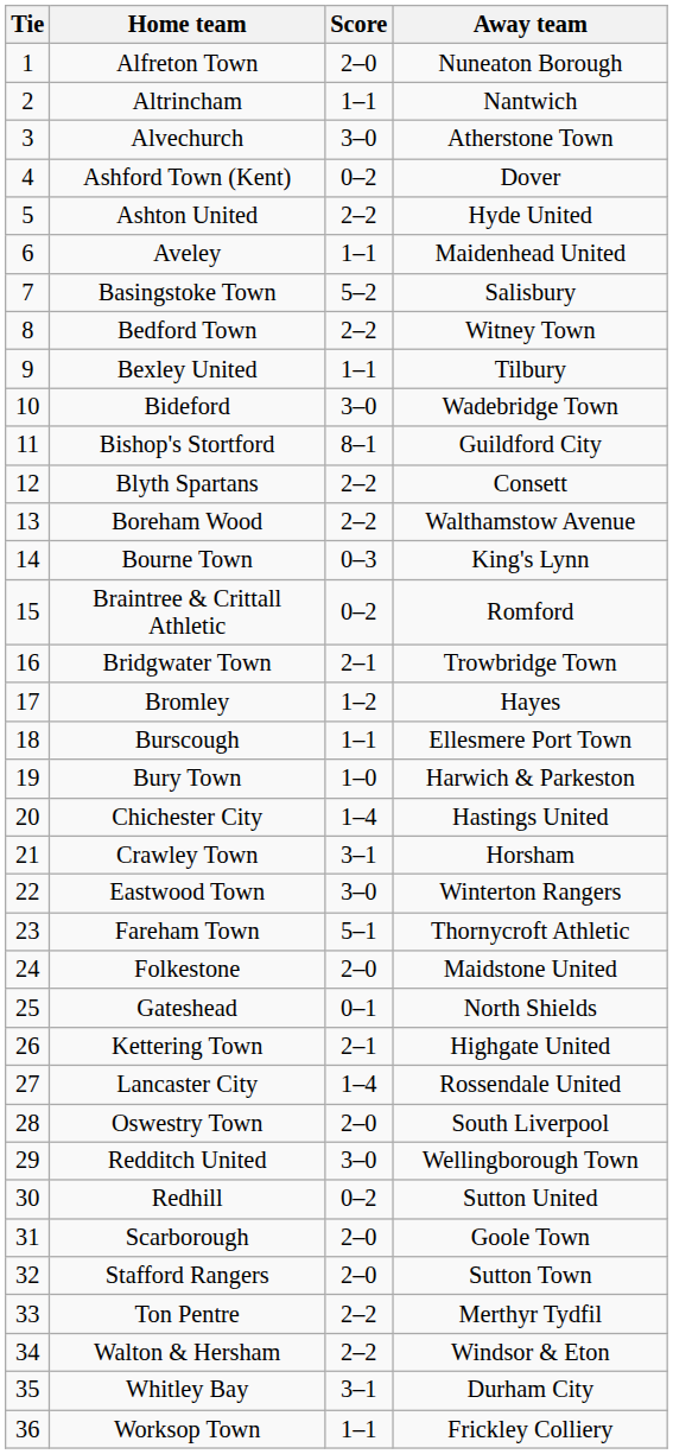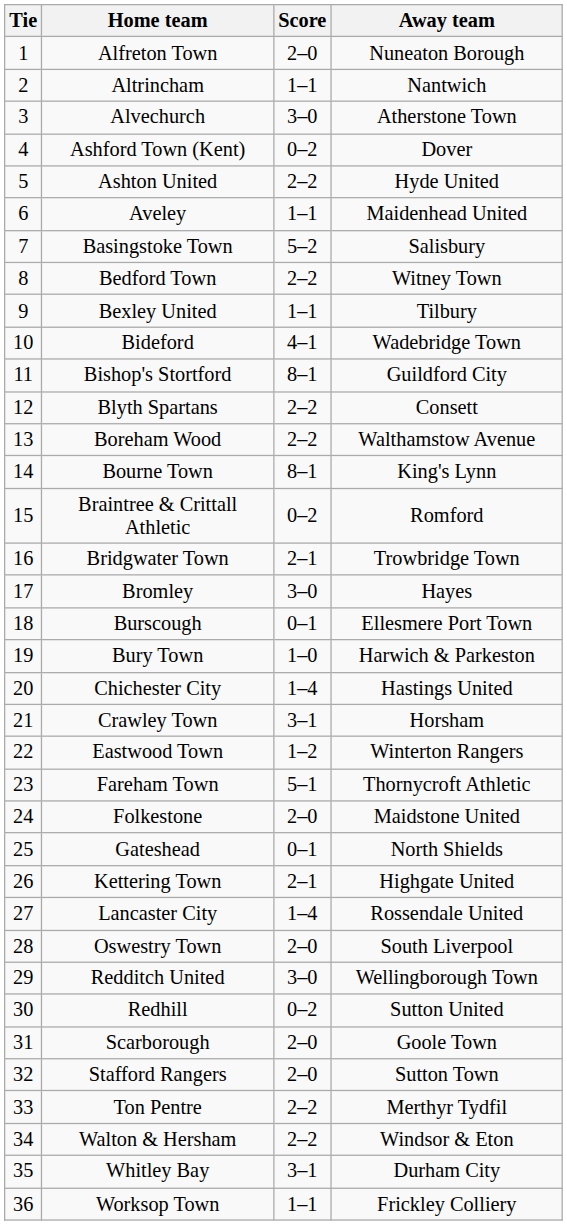Bideford | Score: 3–0 -> 4–1
Bourne Town | Score: 0–3 -> 8–1
Bromley | Score: 1–2 -> 3–0
Burscough | Score: 1–1 -> 0–1
Eastwood Town | Score: 3–0 -> 1–2
